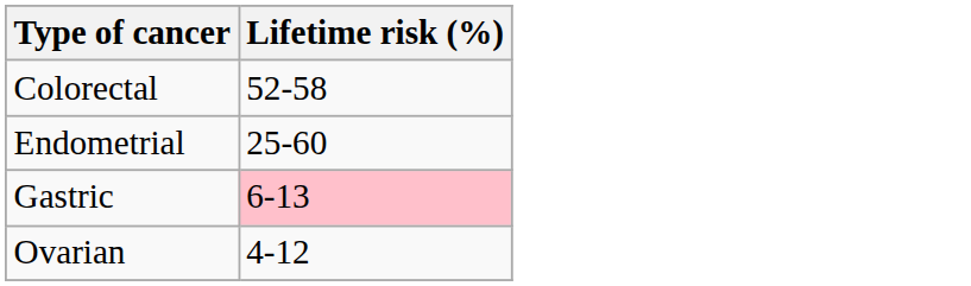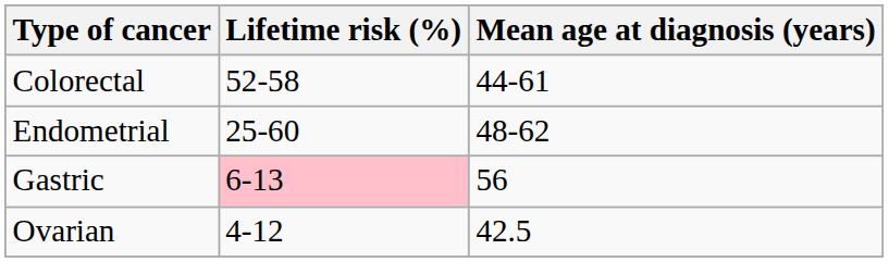+ column: Mean age at diagnosis (years) | 44-61 | 48-62 | 56 | 42.5
